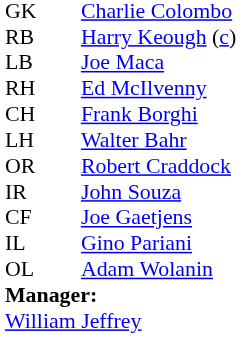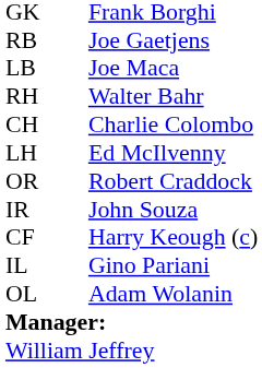GK | column 3: Charlie Colombo -> Frank Borghi
RB | column 3: Harry Keough (c) -> Joe Gaetjens
RH | column 3: Ed McIlvenny -> Walter Bahr
CH | column 3: Frank Borghi -> Charlie Colombo
LH | column 3: Walter Bahr -> Ed McIlvenny
CF | column 3: Joe Gaetjens -> Harry Keough (c)
